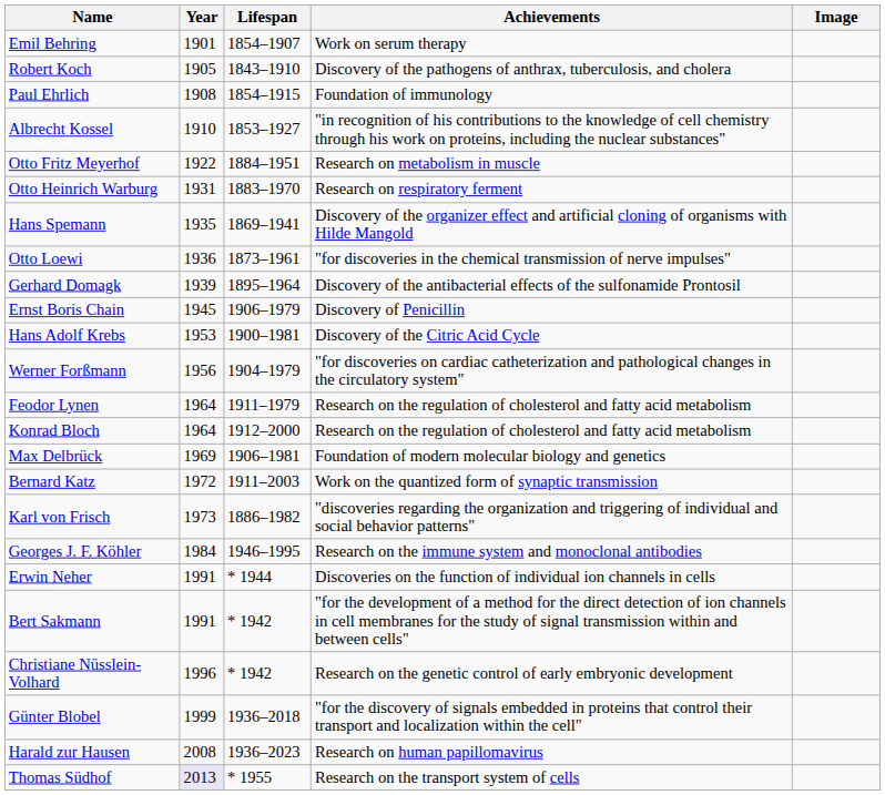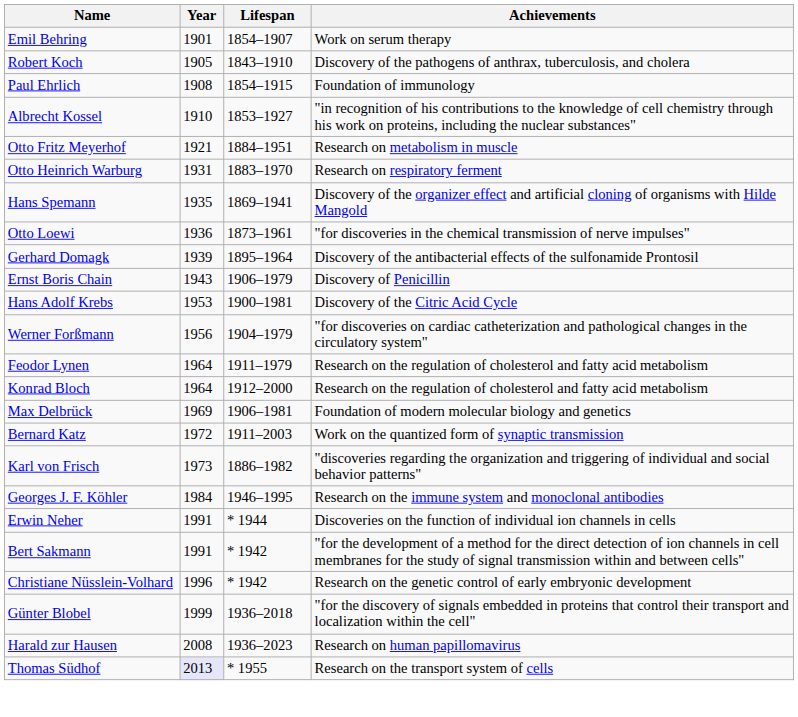- column: Image
Otto Fritz Meyerhof | Year: 1922 -> 1921
Ernst Boris Chain | Year: 1945 -> 1943
